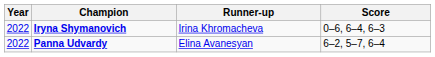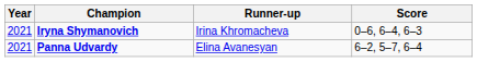Iryna Shymanovich | Year: 2022 -> 2021
Panna Udvardy | Year: 2022 -> 2021
